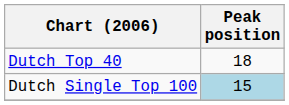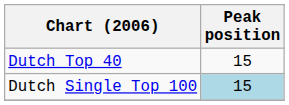Dutch Top 40 | Peak position: 18 -> 15
